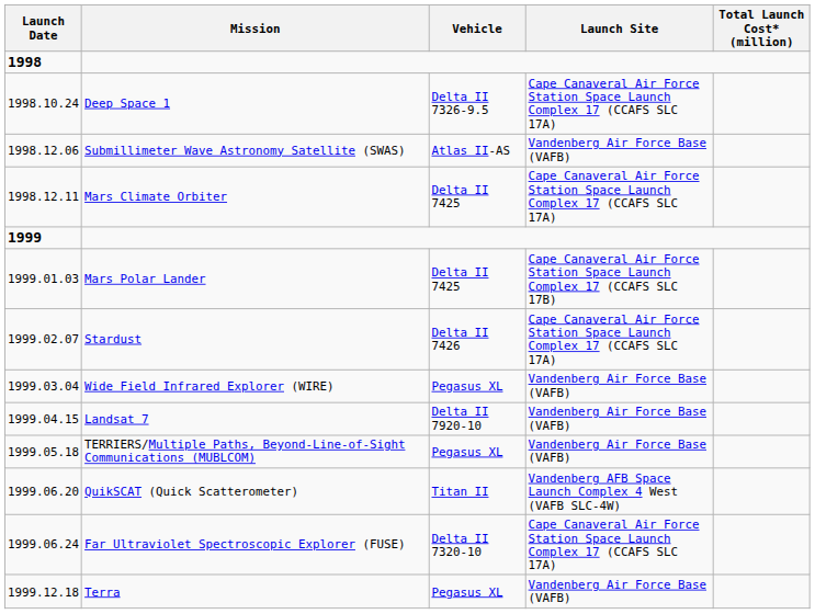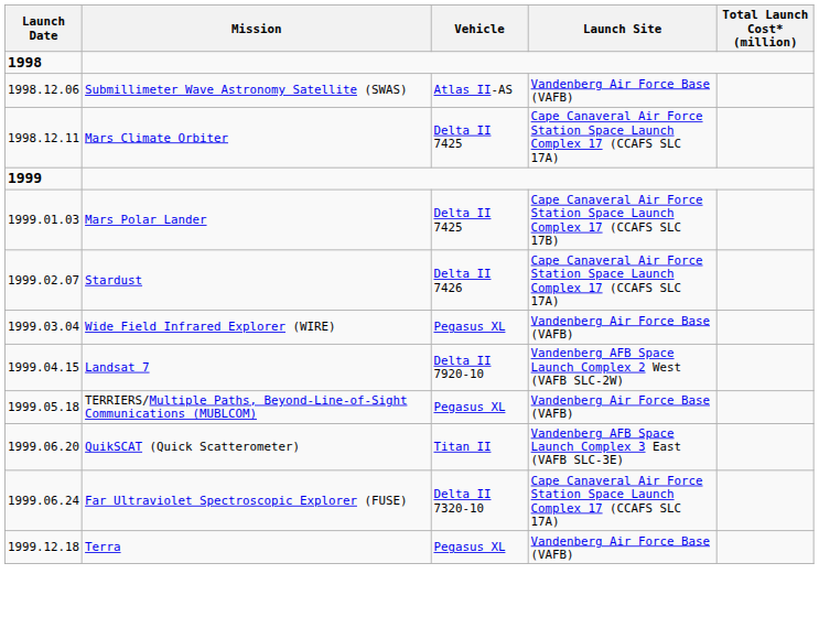- row: 1998.10.24 | Deep Space 1 | Delta II 7326-9.5 | Cape Canaveral Air Force Station Space Launch Complex 17 (CCAFS SLC 17A)
Landsat 7 | Launch Site: Vandenberg Air Force Base (VAFB) -> Vandenberg AFB Space Launch Complex 2 West (VAFB SLC-2W)
QuikSCAT (Quick Scatterometer) | Launch Site: Vandenberg AFB Space Launch Complex 4 West (VAFB SLC-4W) -> Vandenberg AFB Space Launch Complex 3 East (VAFB SLC-3E)
